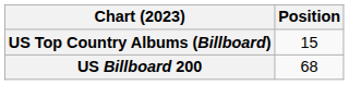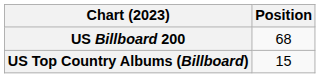rows swapped: US Billboard 200 <-> US Top Country Albums (Billboard)
